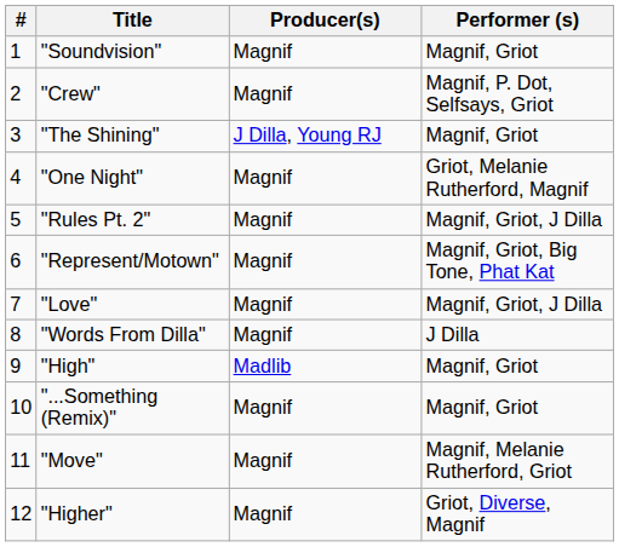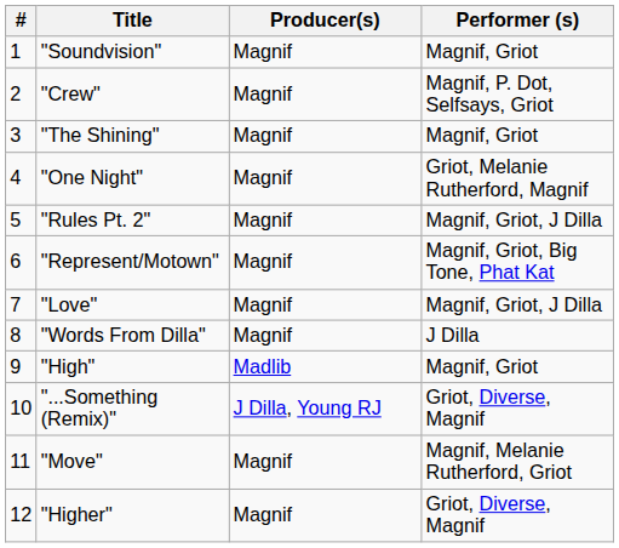"The Shining" | Producer(s): J Dilla, Young RJ -> Magnif
"...Something (Remix)" | Producer(s): Magnif -> J Dilla, Young RJ
"...Something (Remix)" | Performer (s): Magnif, Griot -> Griot, Diverse, Magnif
